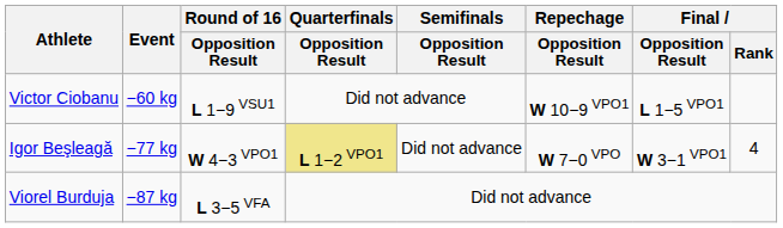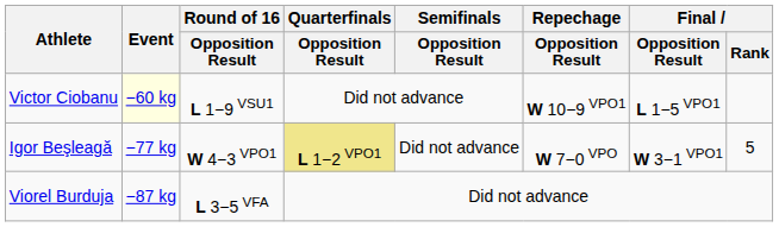Victor Ciobanu | Event: no background -> lightyellow background
Igor Beşleagă | Final / Rank: 4 -> 5
